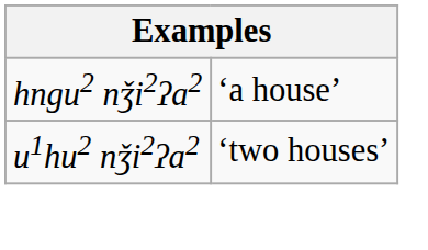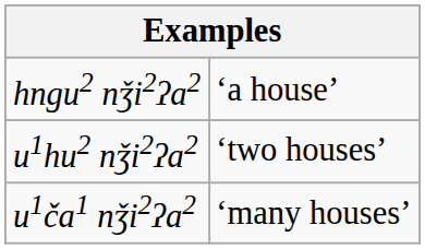+ row: u1ča1 nǯi2ʔa2 | ‘many houses’
